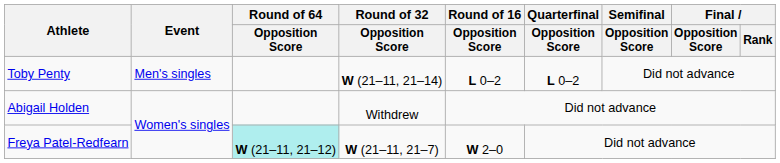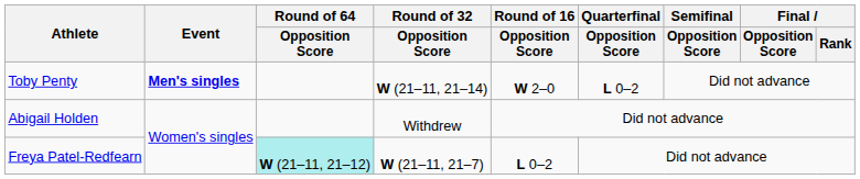Toby Penty | Event: normal -> bold
Toby Penty | Round of 16 / Opposition Score: L 0–2 -> W 2–0
Freya Patel-Redfearn | Round of 16 / Opposition Score: W 2–0 -> L 0–2
